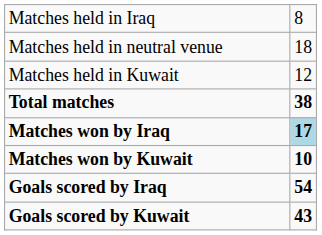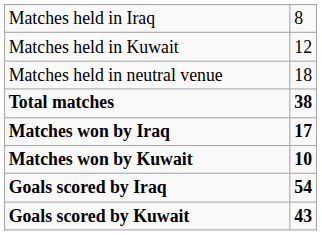rows swapped: Matches held in neutral venue <-> Matches held in Kuwait
Matches won by Iraq | column 2: lightblue background -> no background
